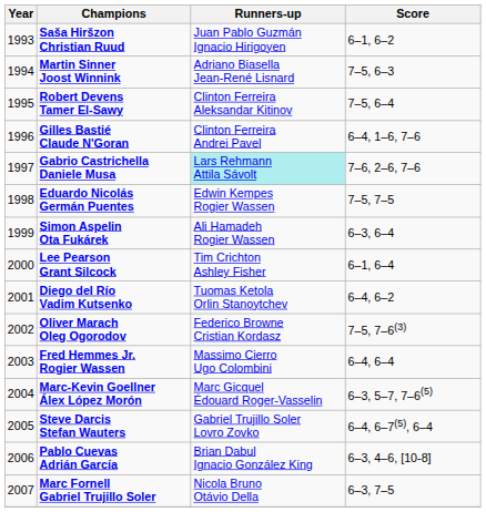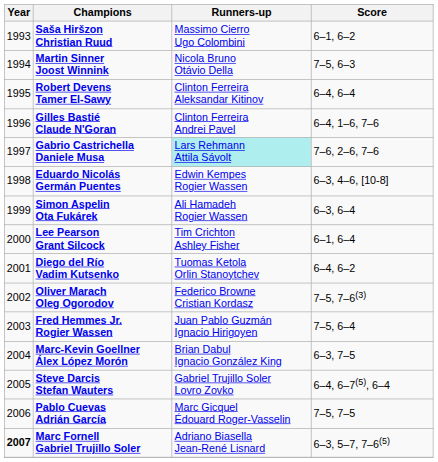Saša Hiršzon Christian Ruud | Runners-up: Juan Pablo Guzmán Ignacio Hirigoyen -> Massimo Cierro Ugo Colombini
Martin Sinner Joost Winnink | Runners-up: Adriano Biasella Jean-René Lisnard -> Nicola Bruno Otávio Della
Robert Devens Tamer El-Sawy | Score: 7–5, 6–4 -> 6–4, 6–4
Eduardo Nicolás Germán Puentes | Score: 7–5, 7–5 -> 6–3, 4–6, [10-8]
Fred Hemmes Jr. Rogier Wassen | Runners-up: Massimo Cierro Ugo Colombini -> Juan Pablo Guzmán Ignacio Hirigoyen
Fred Hemmes Jr. Rogier Wassen | Score: 6–4, 6–4 -> 7–5, 6–4
Marc-Kevin Goellner Álex López Morón | Runners-up: Marc Gicquel Édouard Roger-Vasselin -> Brian Dabul Ignacio González King
Marc-Kevin Goellner Álex López Morón | Score: 6–3, 5–7, 7–6(5) -> 6–3, 7–5
Pablo Cuevas Adrián García | Runners-up: Brian Dabul Ignacio González King -> Marc Gicquel Édouard Roger-Vasselin
Pablo Cuevas Adrián García | Score: 6–3, 4–6, [10-8] -> 7–5, 7–5
Marc Fornell Gabriel Trujillo Soler | Year: normal -> bold
Marc Fornell Gabriel Trujillo Soler | Runners-up: Nicola Bruno Otávio Della -> Adriano Biasella Jean-René Lisnard
Marc Fornell Gabriel Trujillo Soler | Score: 6–3, 7–5 -> 6–3, 5–7, 7–6(5)
